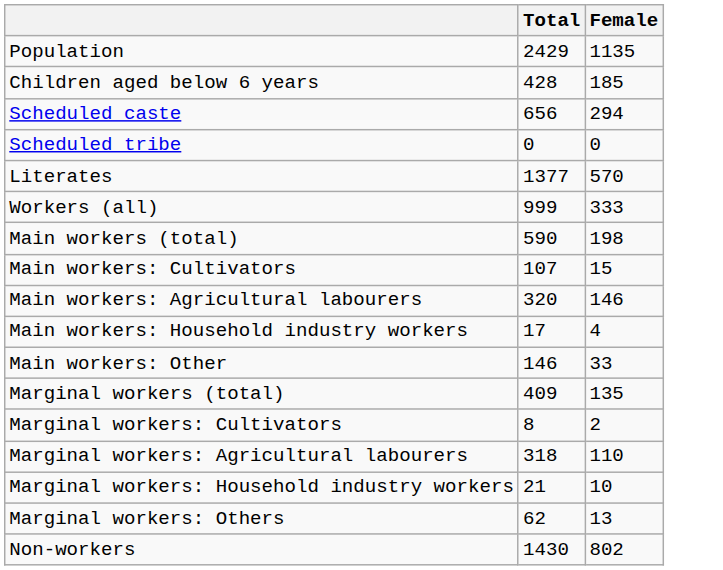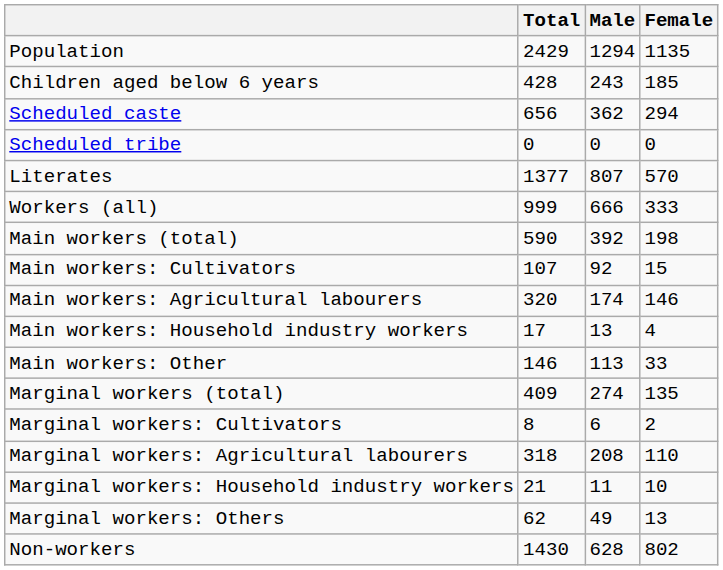+ column: Male | 1294 | 243 | 362 | 0 | 807 | 666 | 392 | 92 | 174 | 13 | 113 | 274 | 6 | 208 | 11 | 49 | 628
